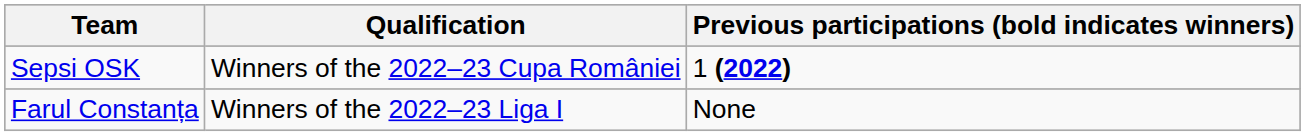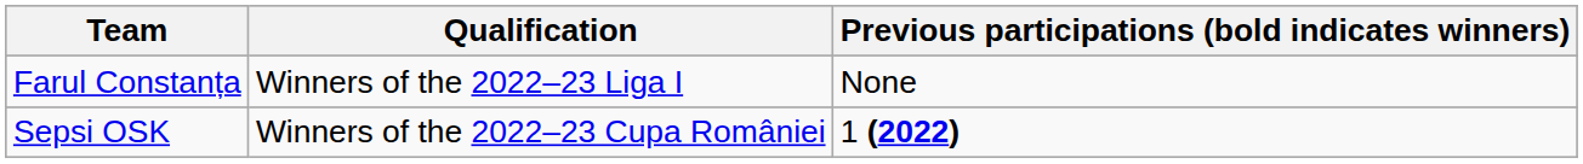rows swapped: Farul Constanța <-> Sepsi OSK
